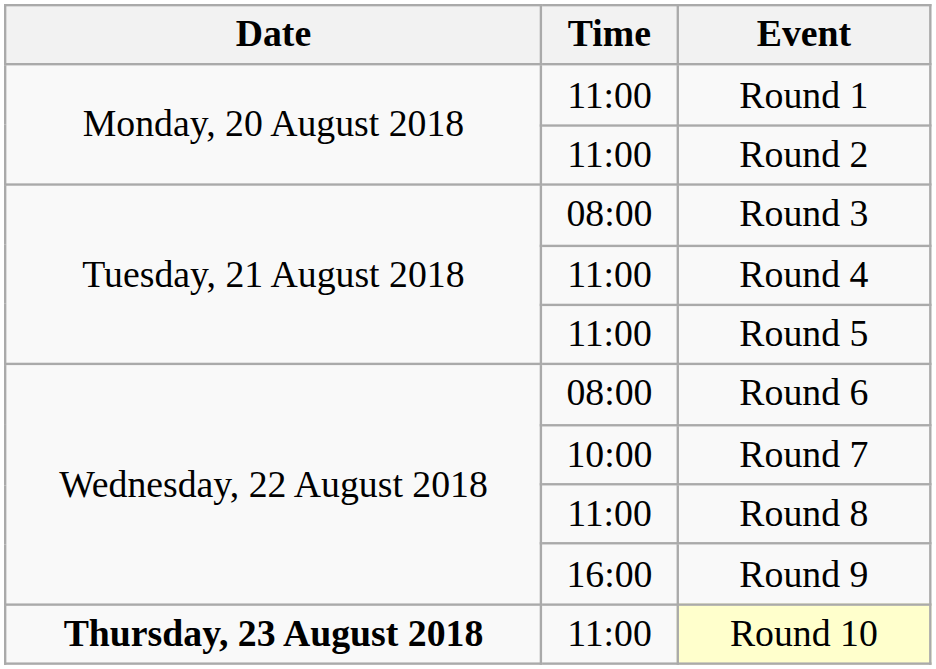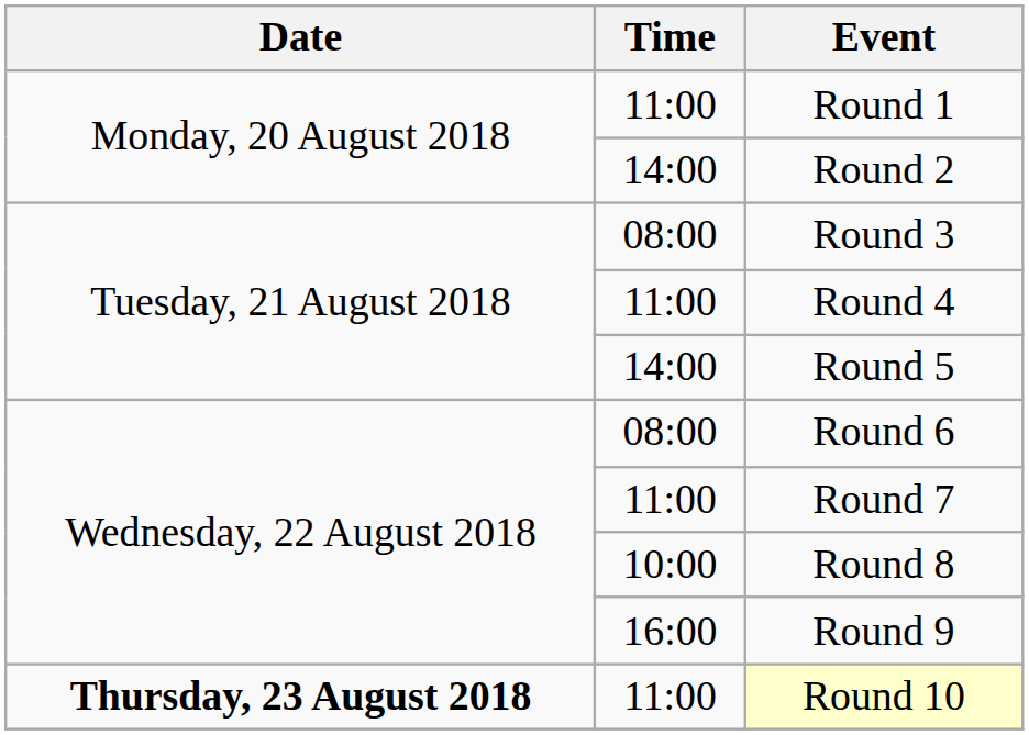Round 2 | Time: 11:00 -> 14:00
Round 5 | Time: 11:00 -> 14:00
Round 7 | Time: 10:00 -> 11:00
Round 8 | Time: 11:00 -> 10:00
